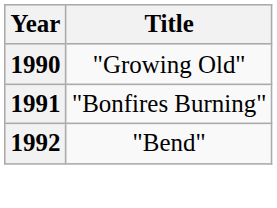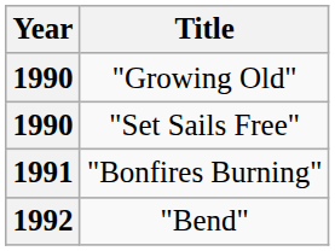+ row: 1990 | "Set Sails Free"
